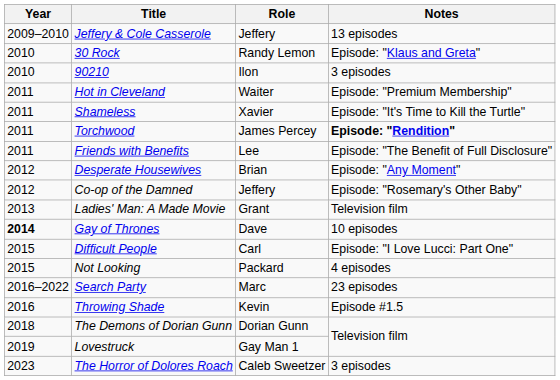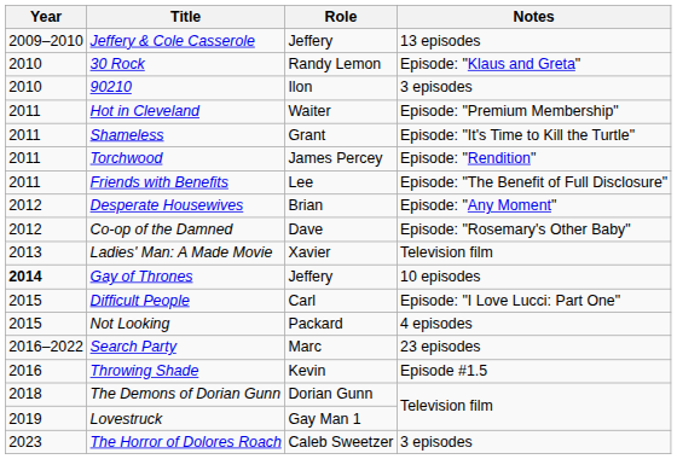Shameless | Role: Xavier -> Grant
Torchwood | Notes: bold -> normal
Co-op of the Damned | Role: Jeffery -> Dave
Ladies' Man: A Made Movie | Role: Grant -> Xavier
Gay of Thrones | Role: Dave -> Jeffery
